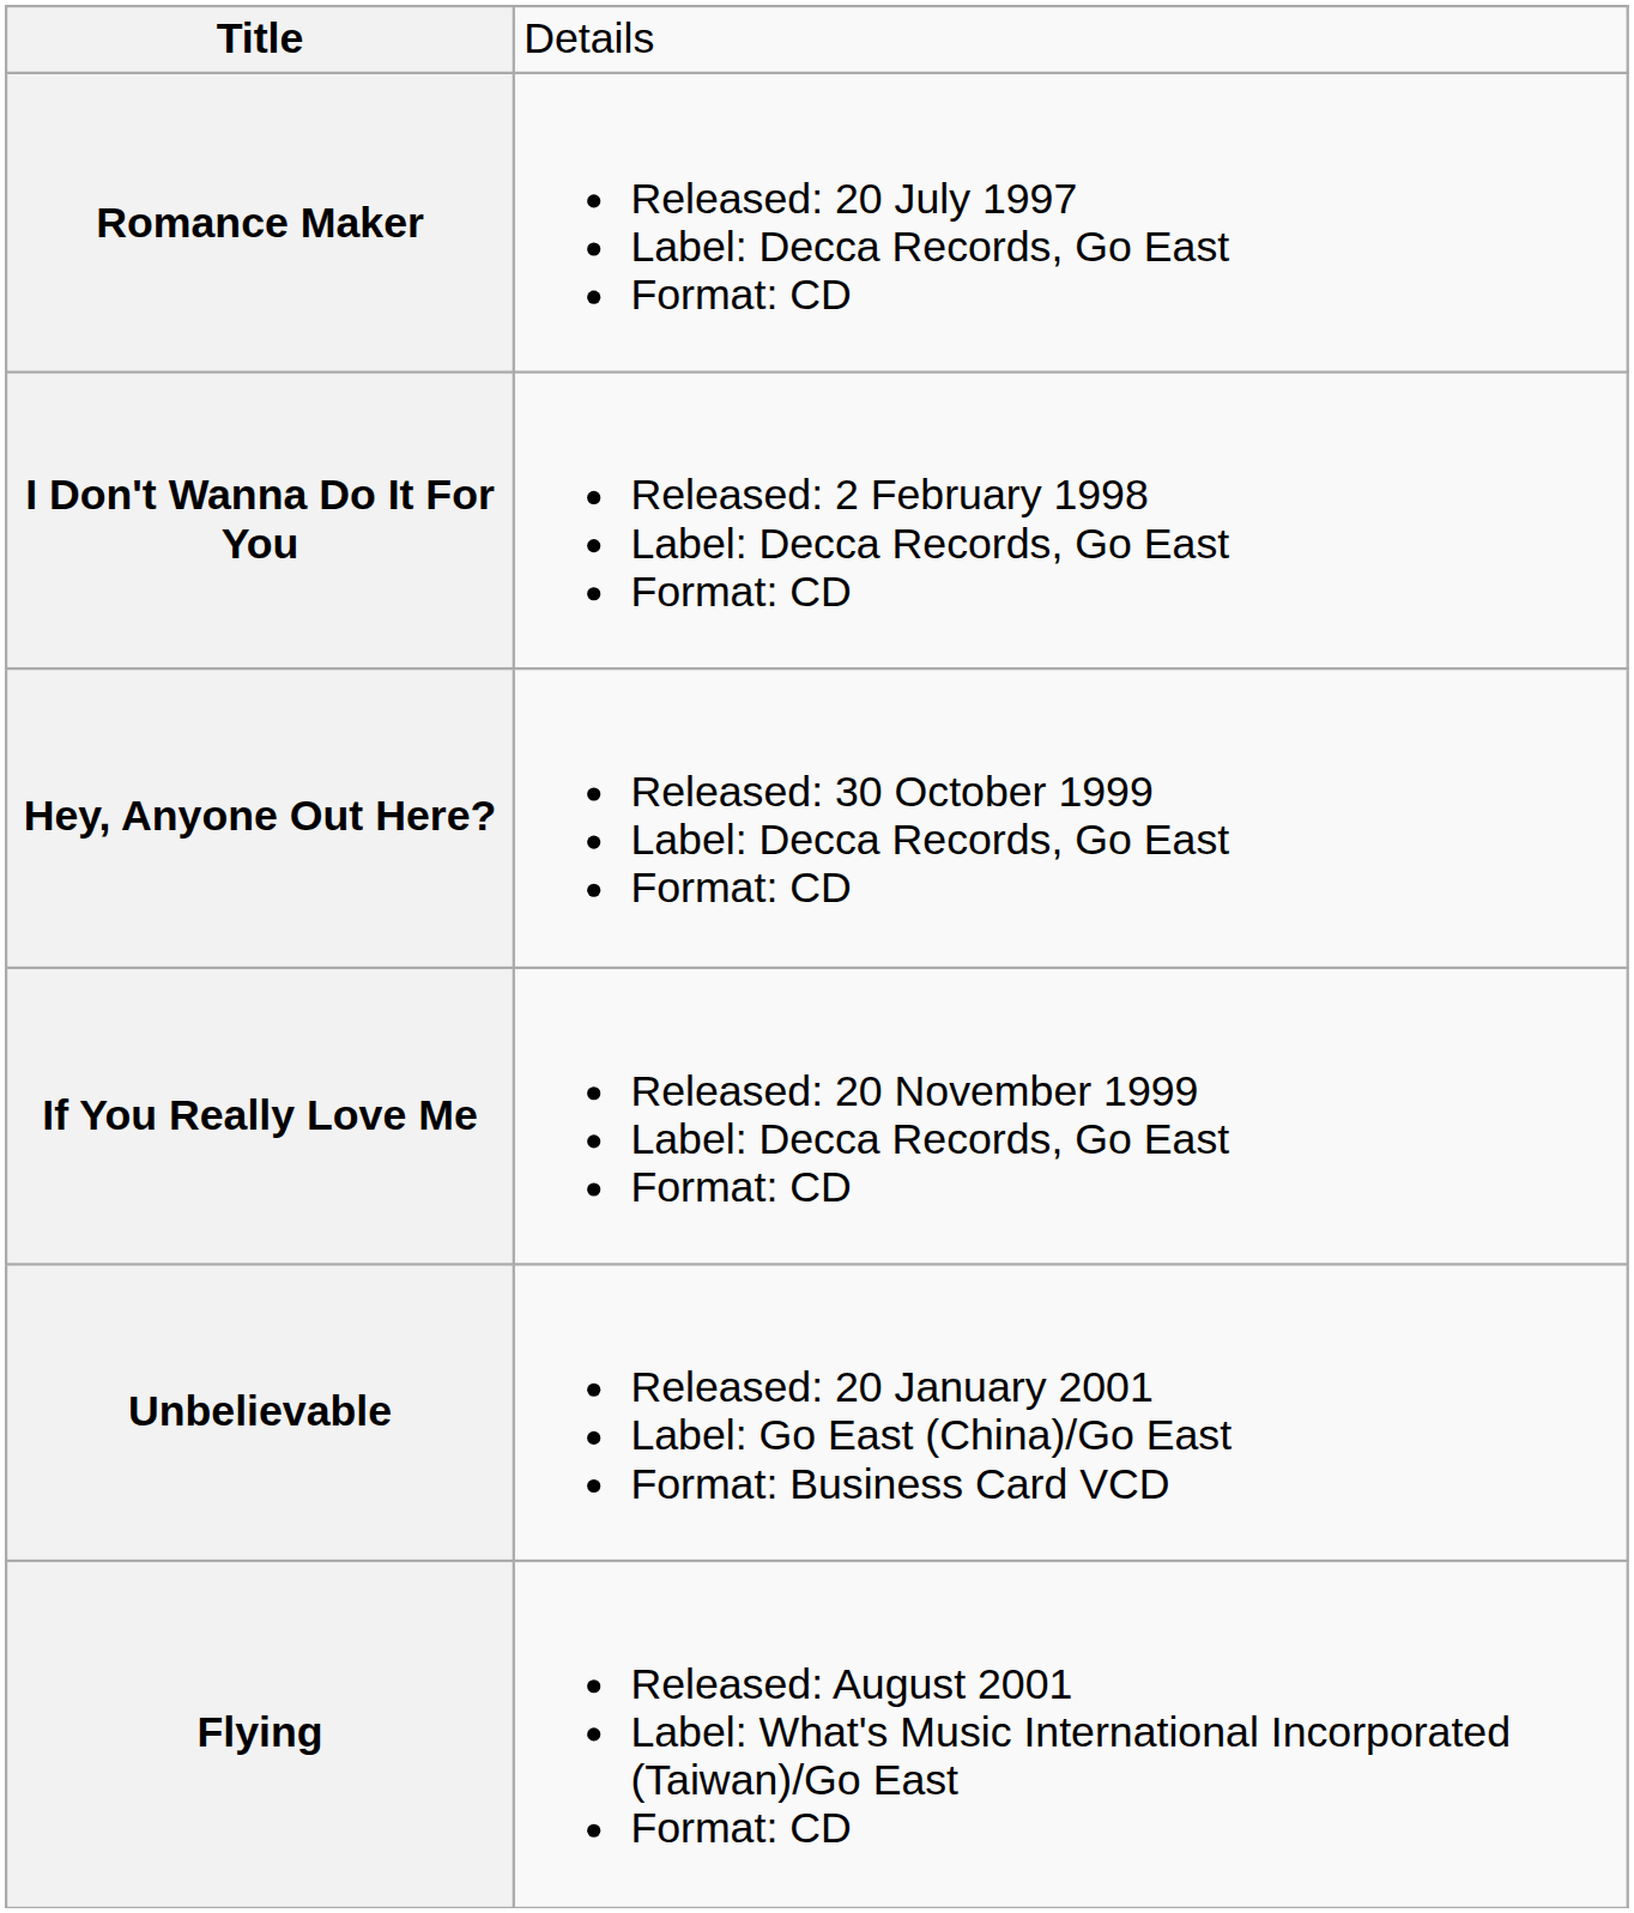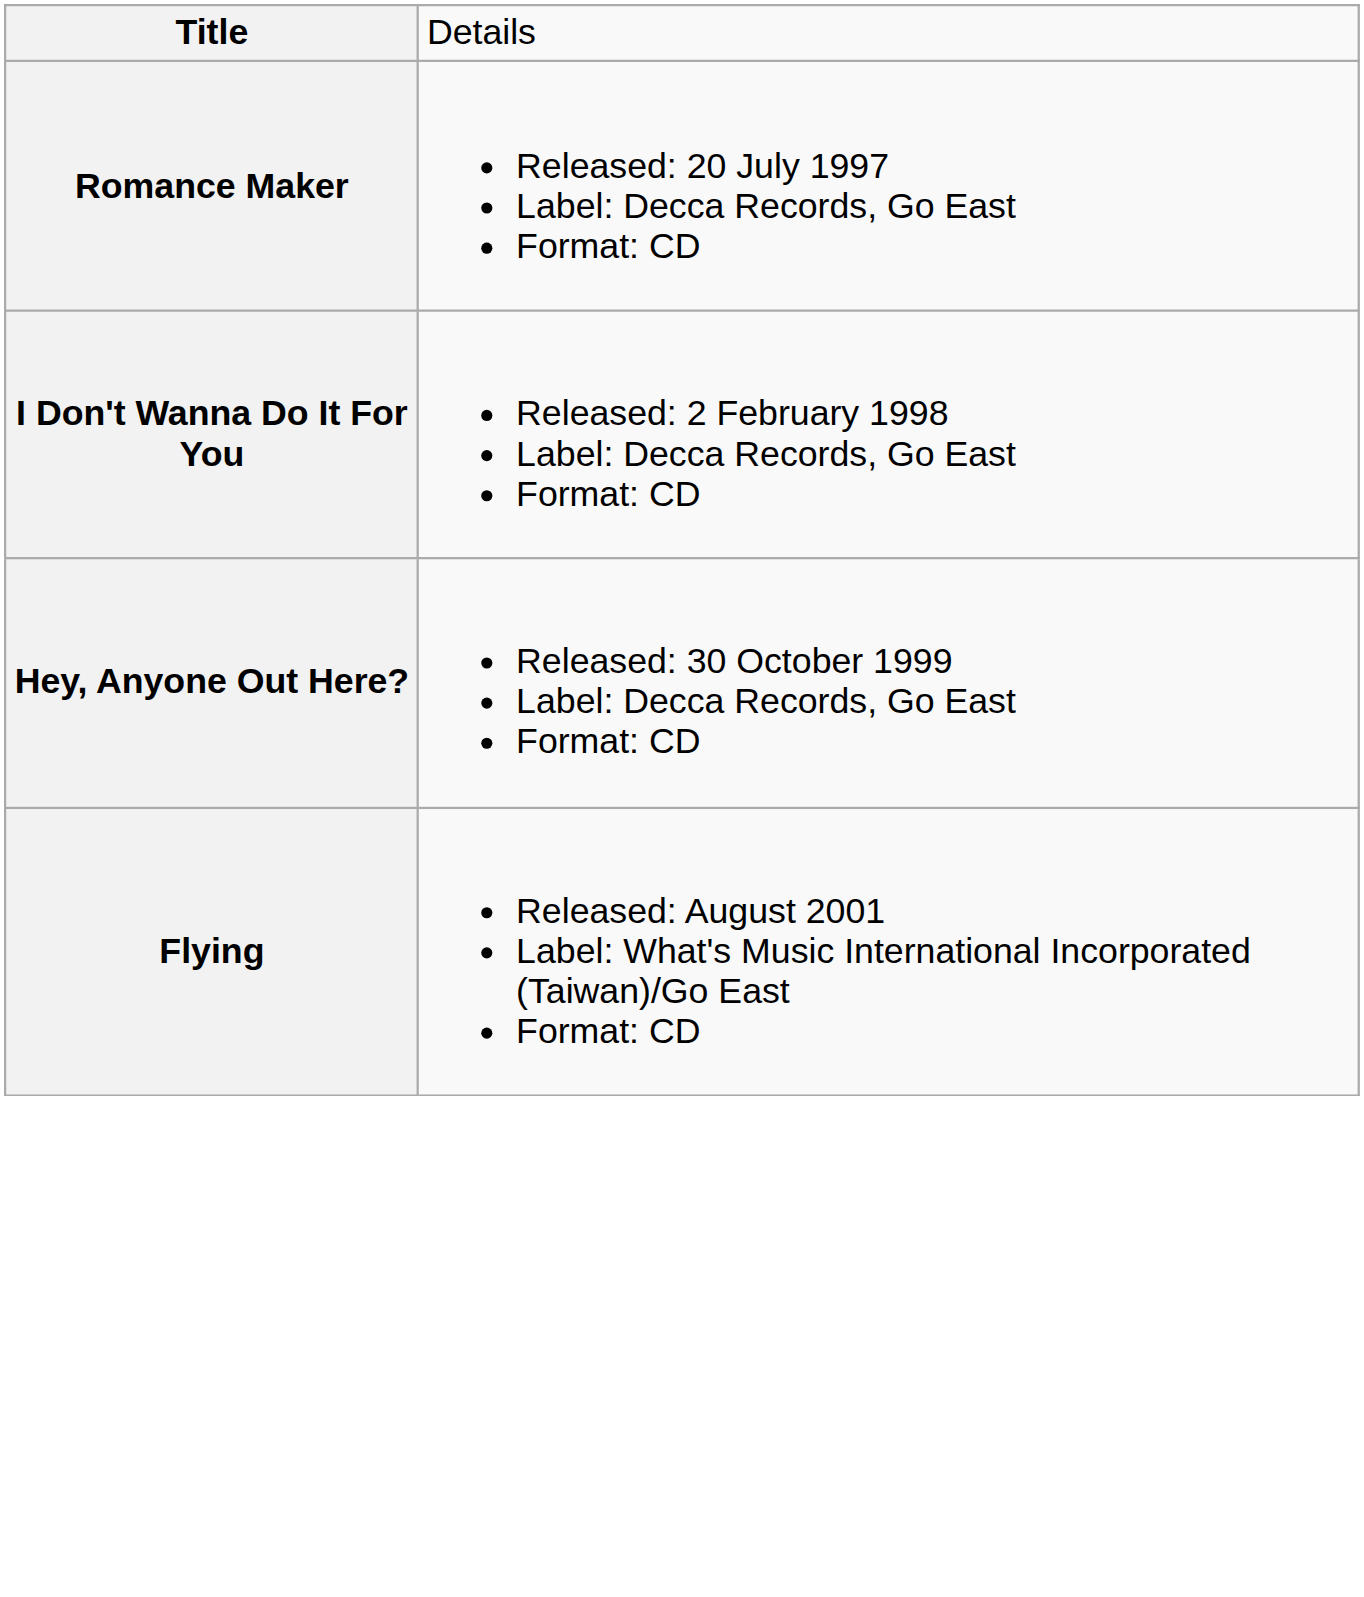- row: If You Really Love Me | Released: 20 November 1999 Label: Decca Records, Go East Format: CD
- row: Unbelievable | Released: 20 January 2001 Label: Go East (China)/Go East Format: Business Card VCD
